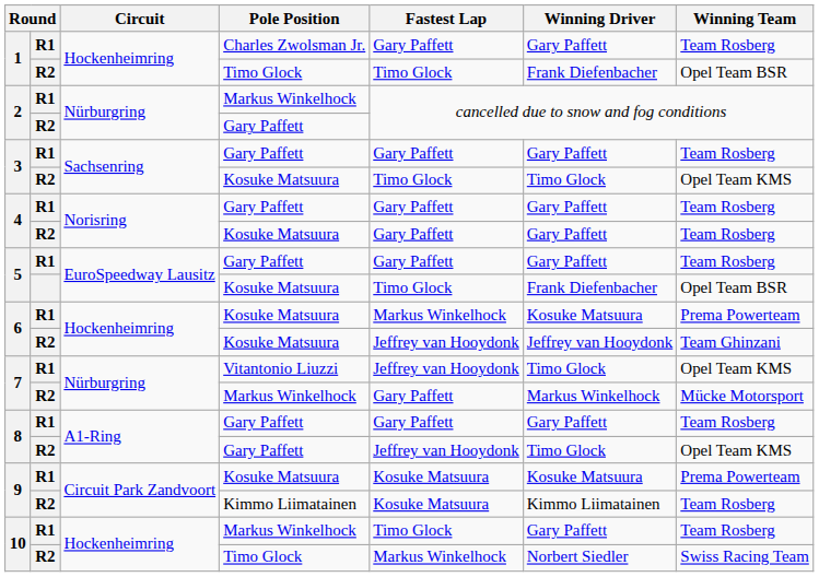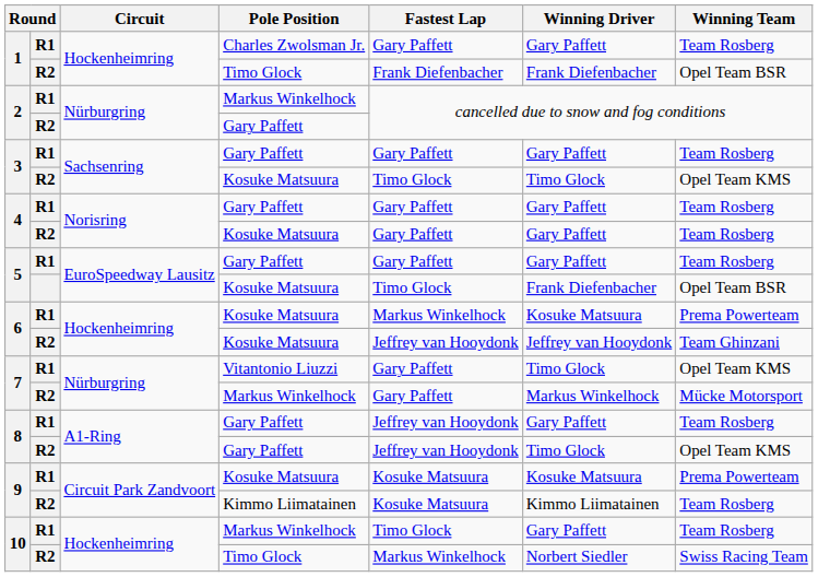1 / R2 | Fastest Lap: Timo Glock -> Frank Diefenbacher
7 / R1 | Fastest Lap: Jeffrey van Hooydonk -> Gary Paffett
8 / R1 | Fastest Lap: Gary Paffett -> Jeffrey van Hooydonk
